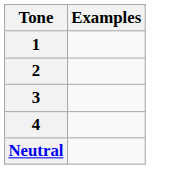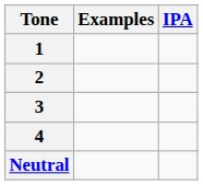+ column: IPA
